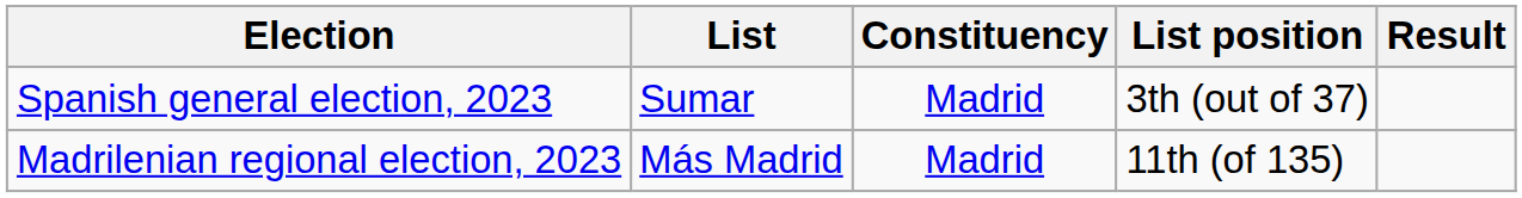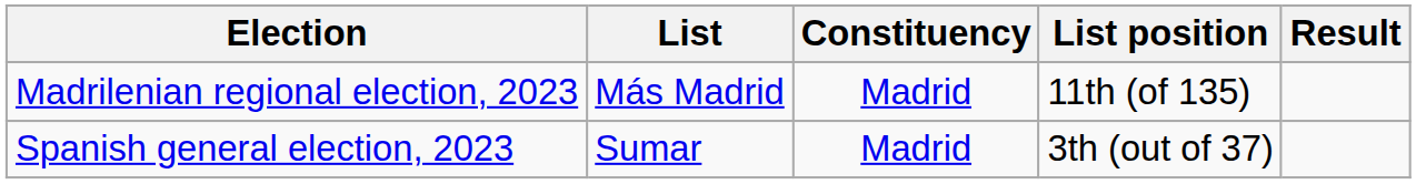rows swapped: Madrilenian regional election, 2023 <-> Spanish general election, 2023
